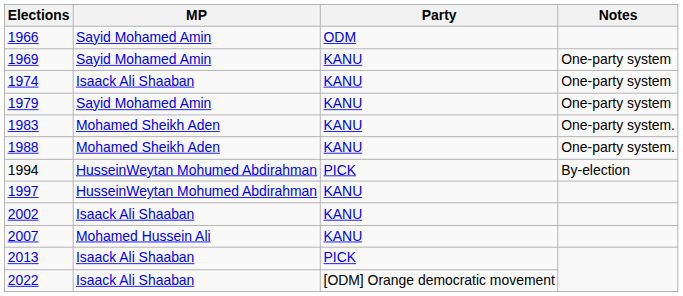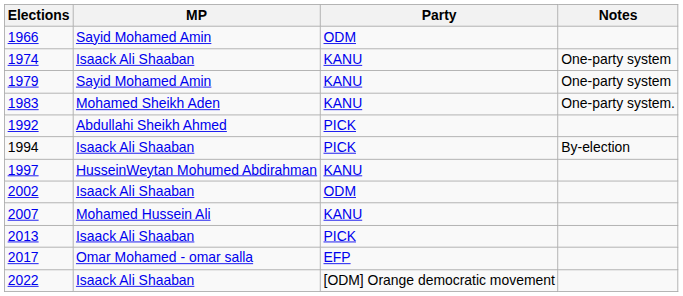- row: 1969 | Sayid Mohamed Amin | KANU | One-party system
- row: 1988 | Mohamed Sheikh Aden | KANU | One-party system.
+ row: 1992 | Abdullahi Sheikh Ahmed | PICK
1994 | MP: HusseinWeytan Mohumed Abdirahman -> Isaack Ali Shaaban
2002 | Party: KANU -> ODM
+ row: 2017 | Omar Mohamed - omar salla | EFP
